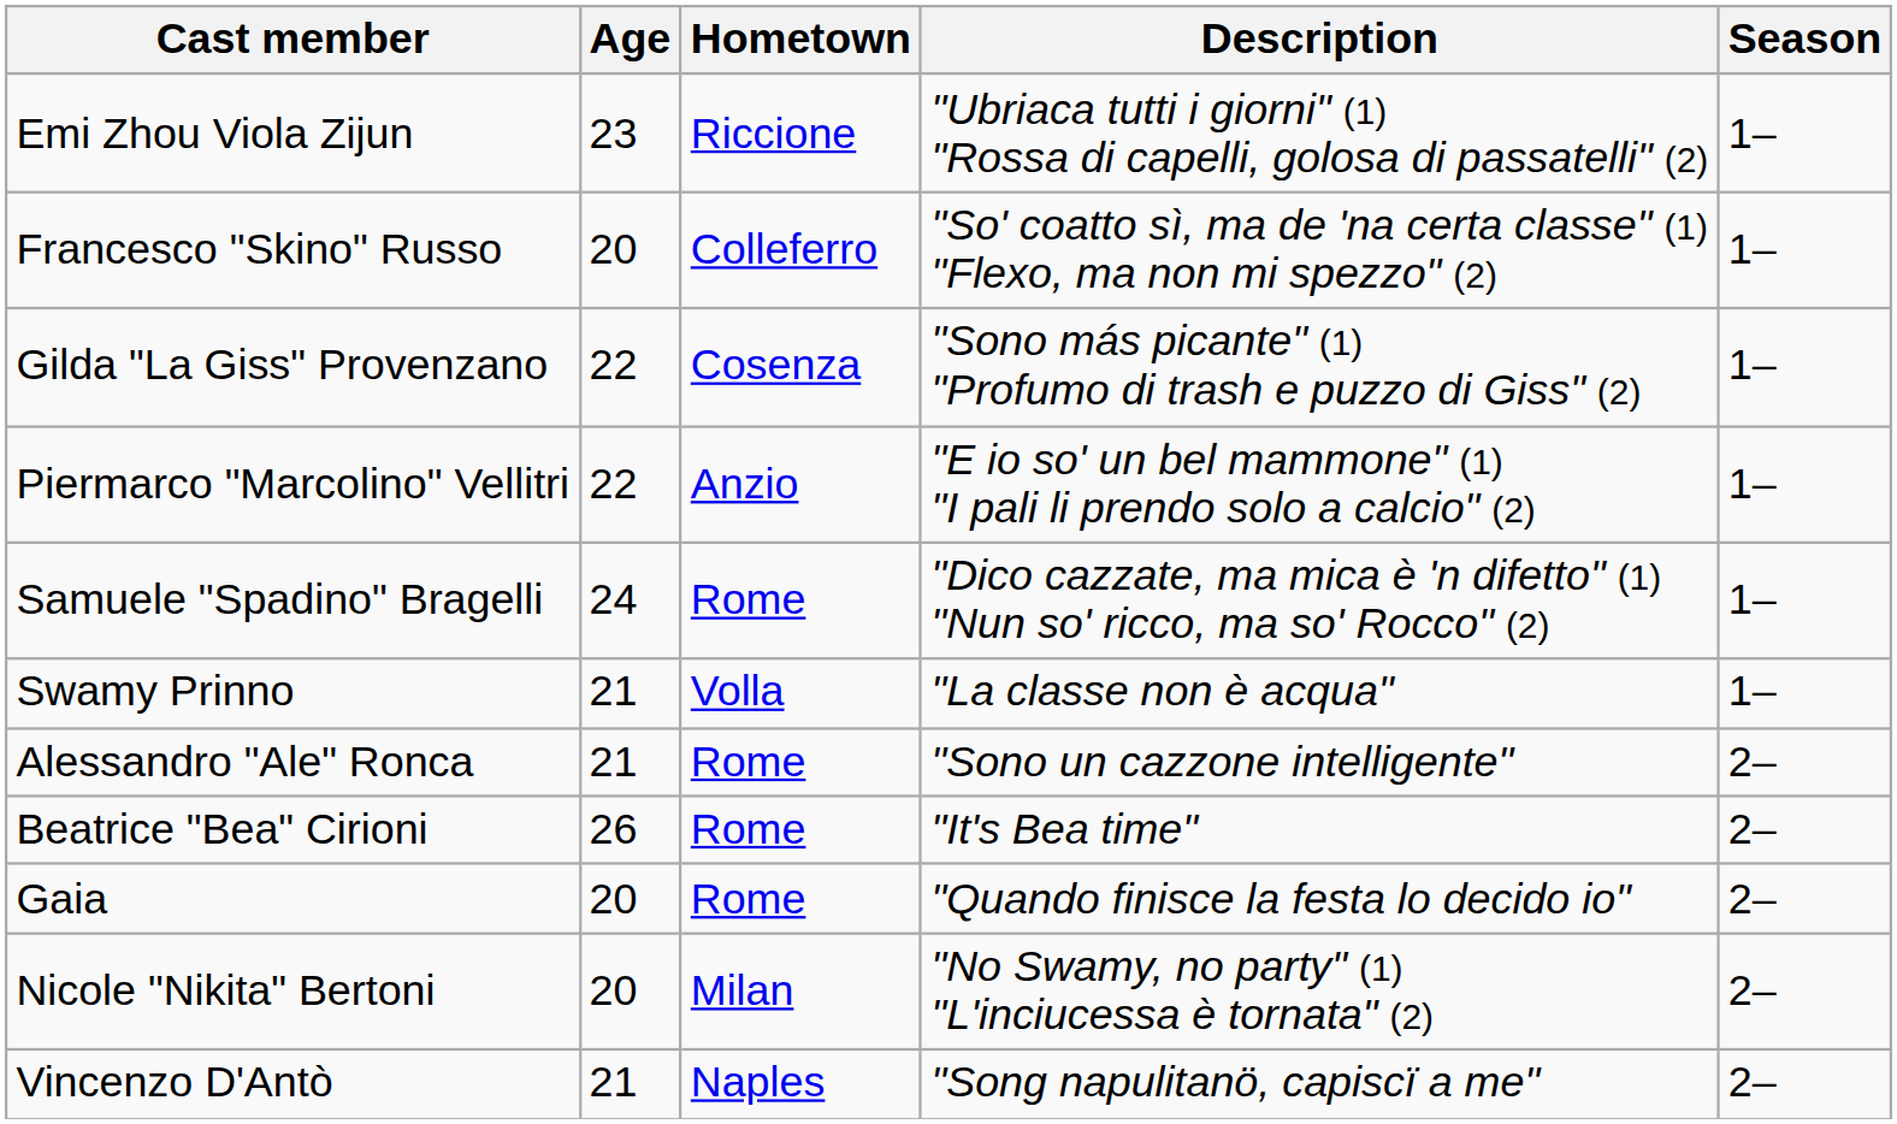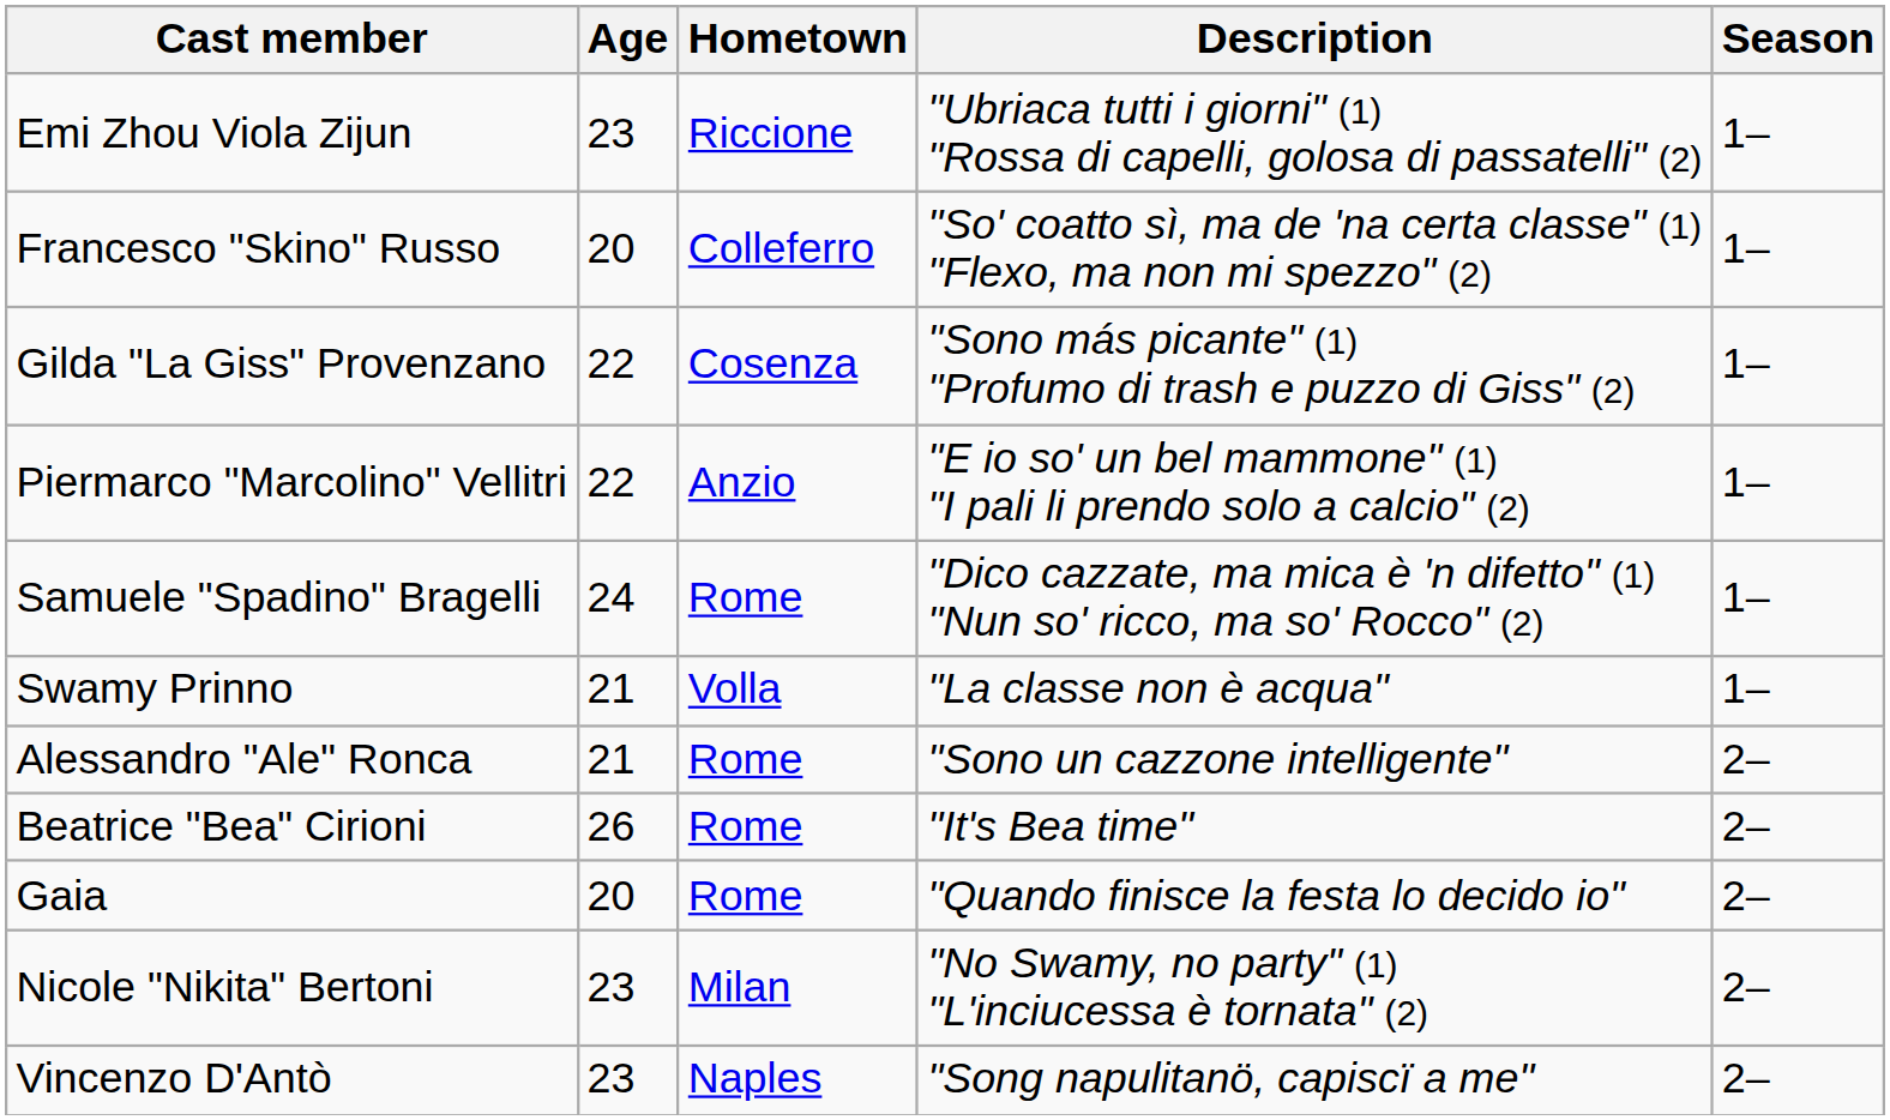Nicole "Nikita" Bertoni | Age: 20 -> 23
Vincenzo D'Antò | Age: 21 -> 23
